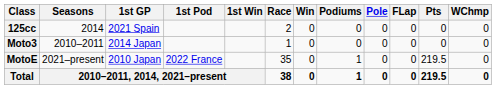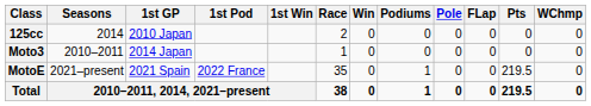125cc | 1st GP: 2021 Spain -> 2010 Japan
MotoE | 1st GP: 2010 Japan -> 2021 Spain
